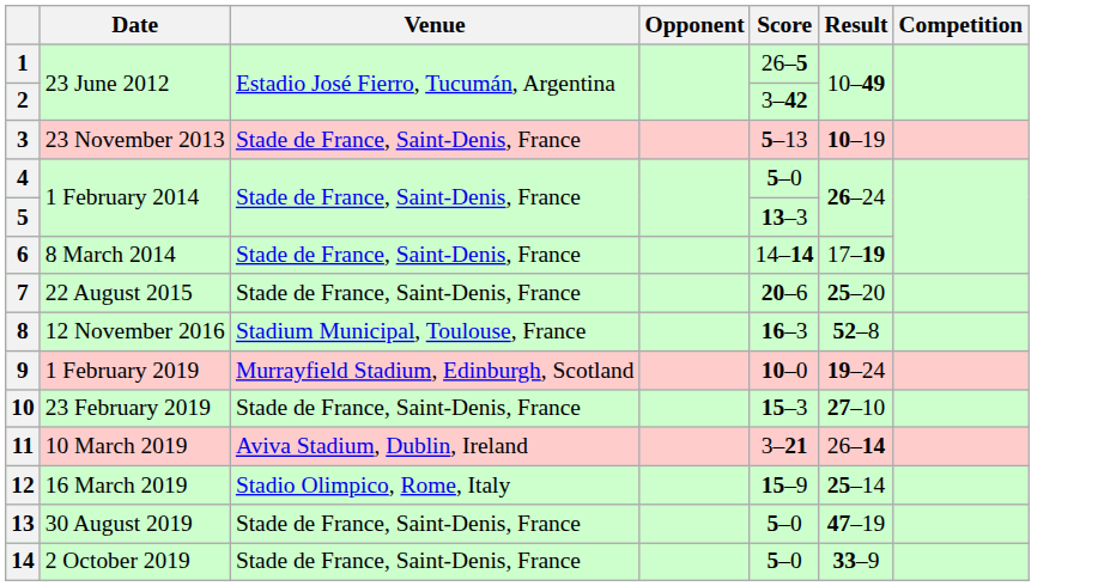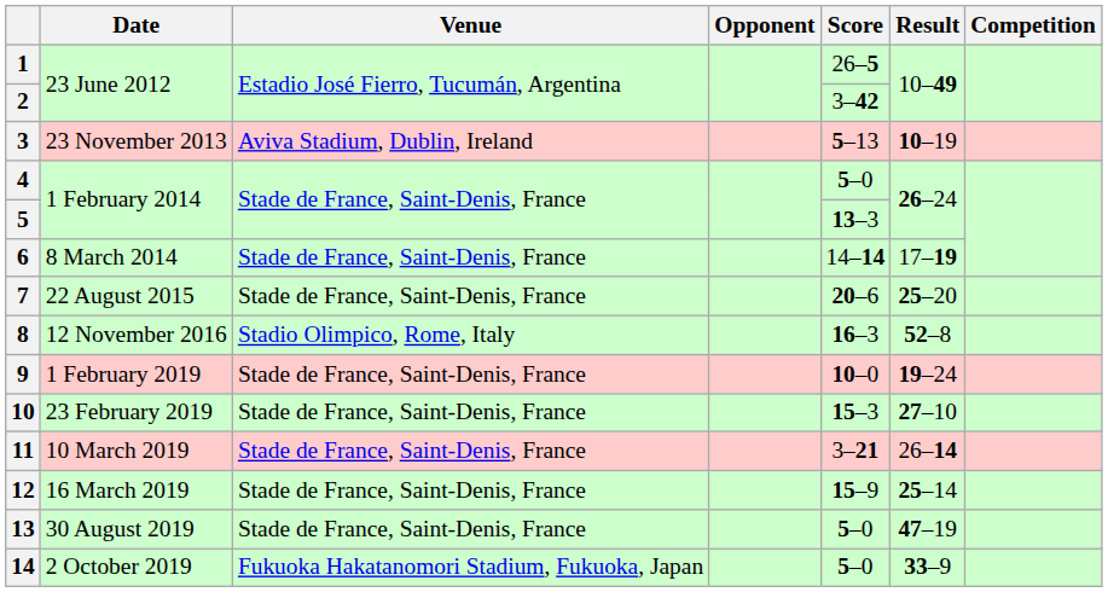3 | Venue: Stade de France, Saint-Denis, France -> Aviva Stadium, Dublin, Ireland
8 | Venue: Stadium Municipal, Toulouse, France -> Stadio Olimpico, Rome, Italy
9 | Venue: Murrayfield Stadium, Edinburgh, Scotland -> Stade de France, Saint-Denis, France
11 | Venue: Aviva Stadium, Dublin, Ireland -> Stade de France, Saint-Denis, France
12 | Venue: Stadio Olimpico, Rome, Italy -> Stade de France, Saint-Denis, France
14 | Venue: Stade de France, Saint-Denis, France -> Fukuoka Hakatanomori Stadium, Fukuoka, Japan
